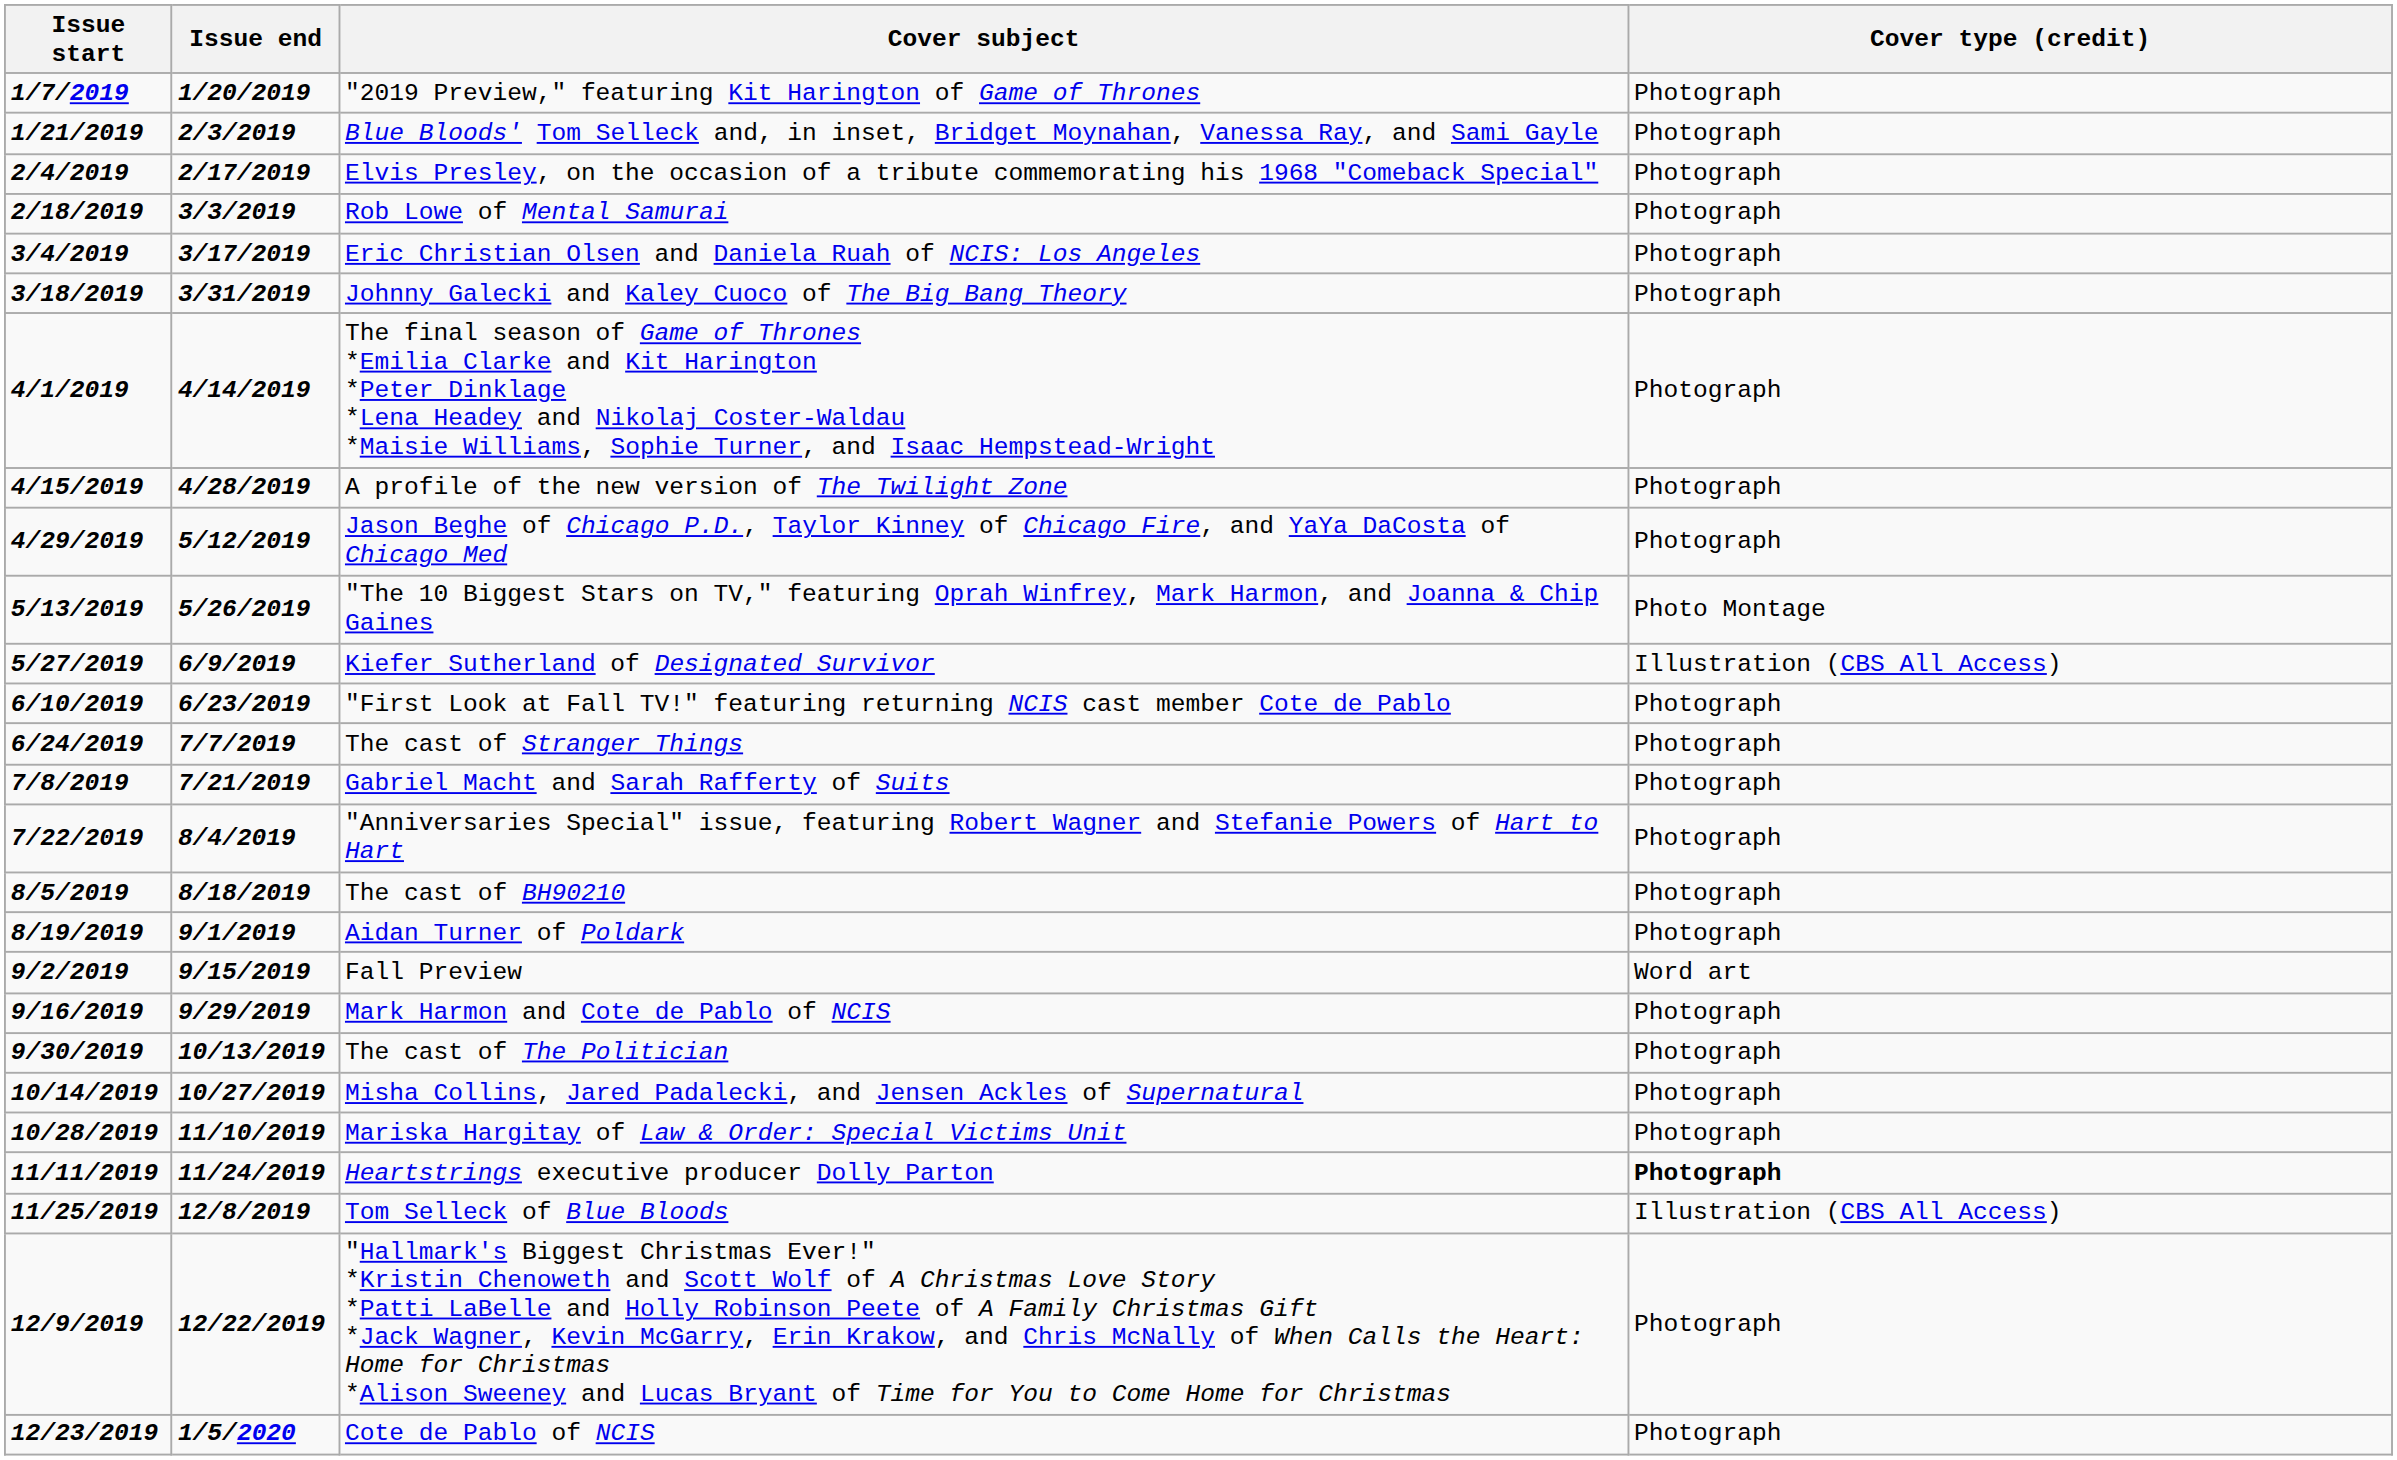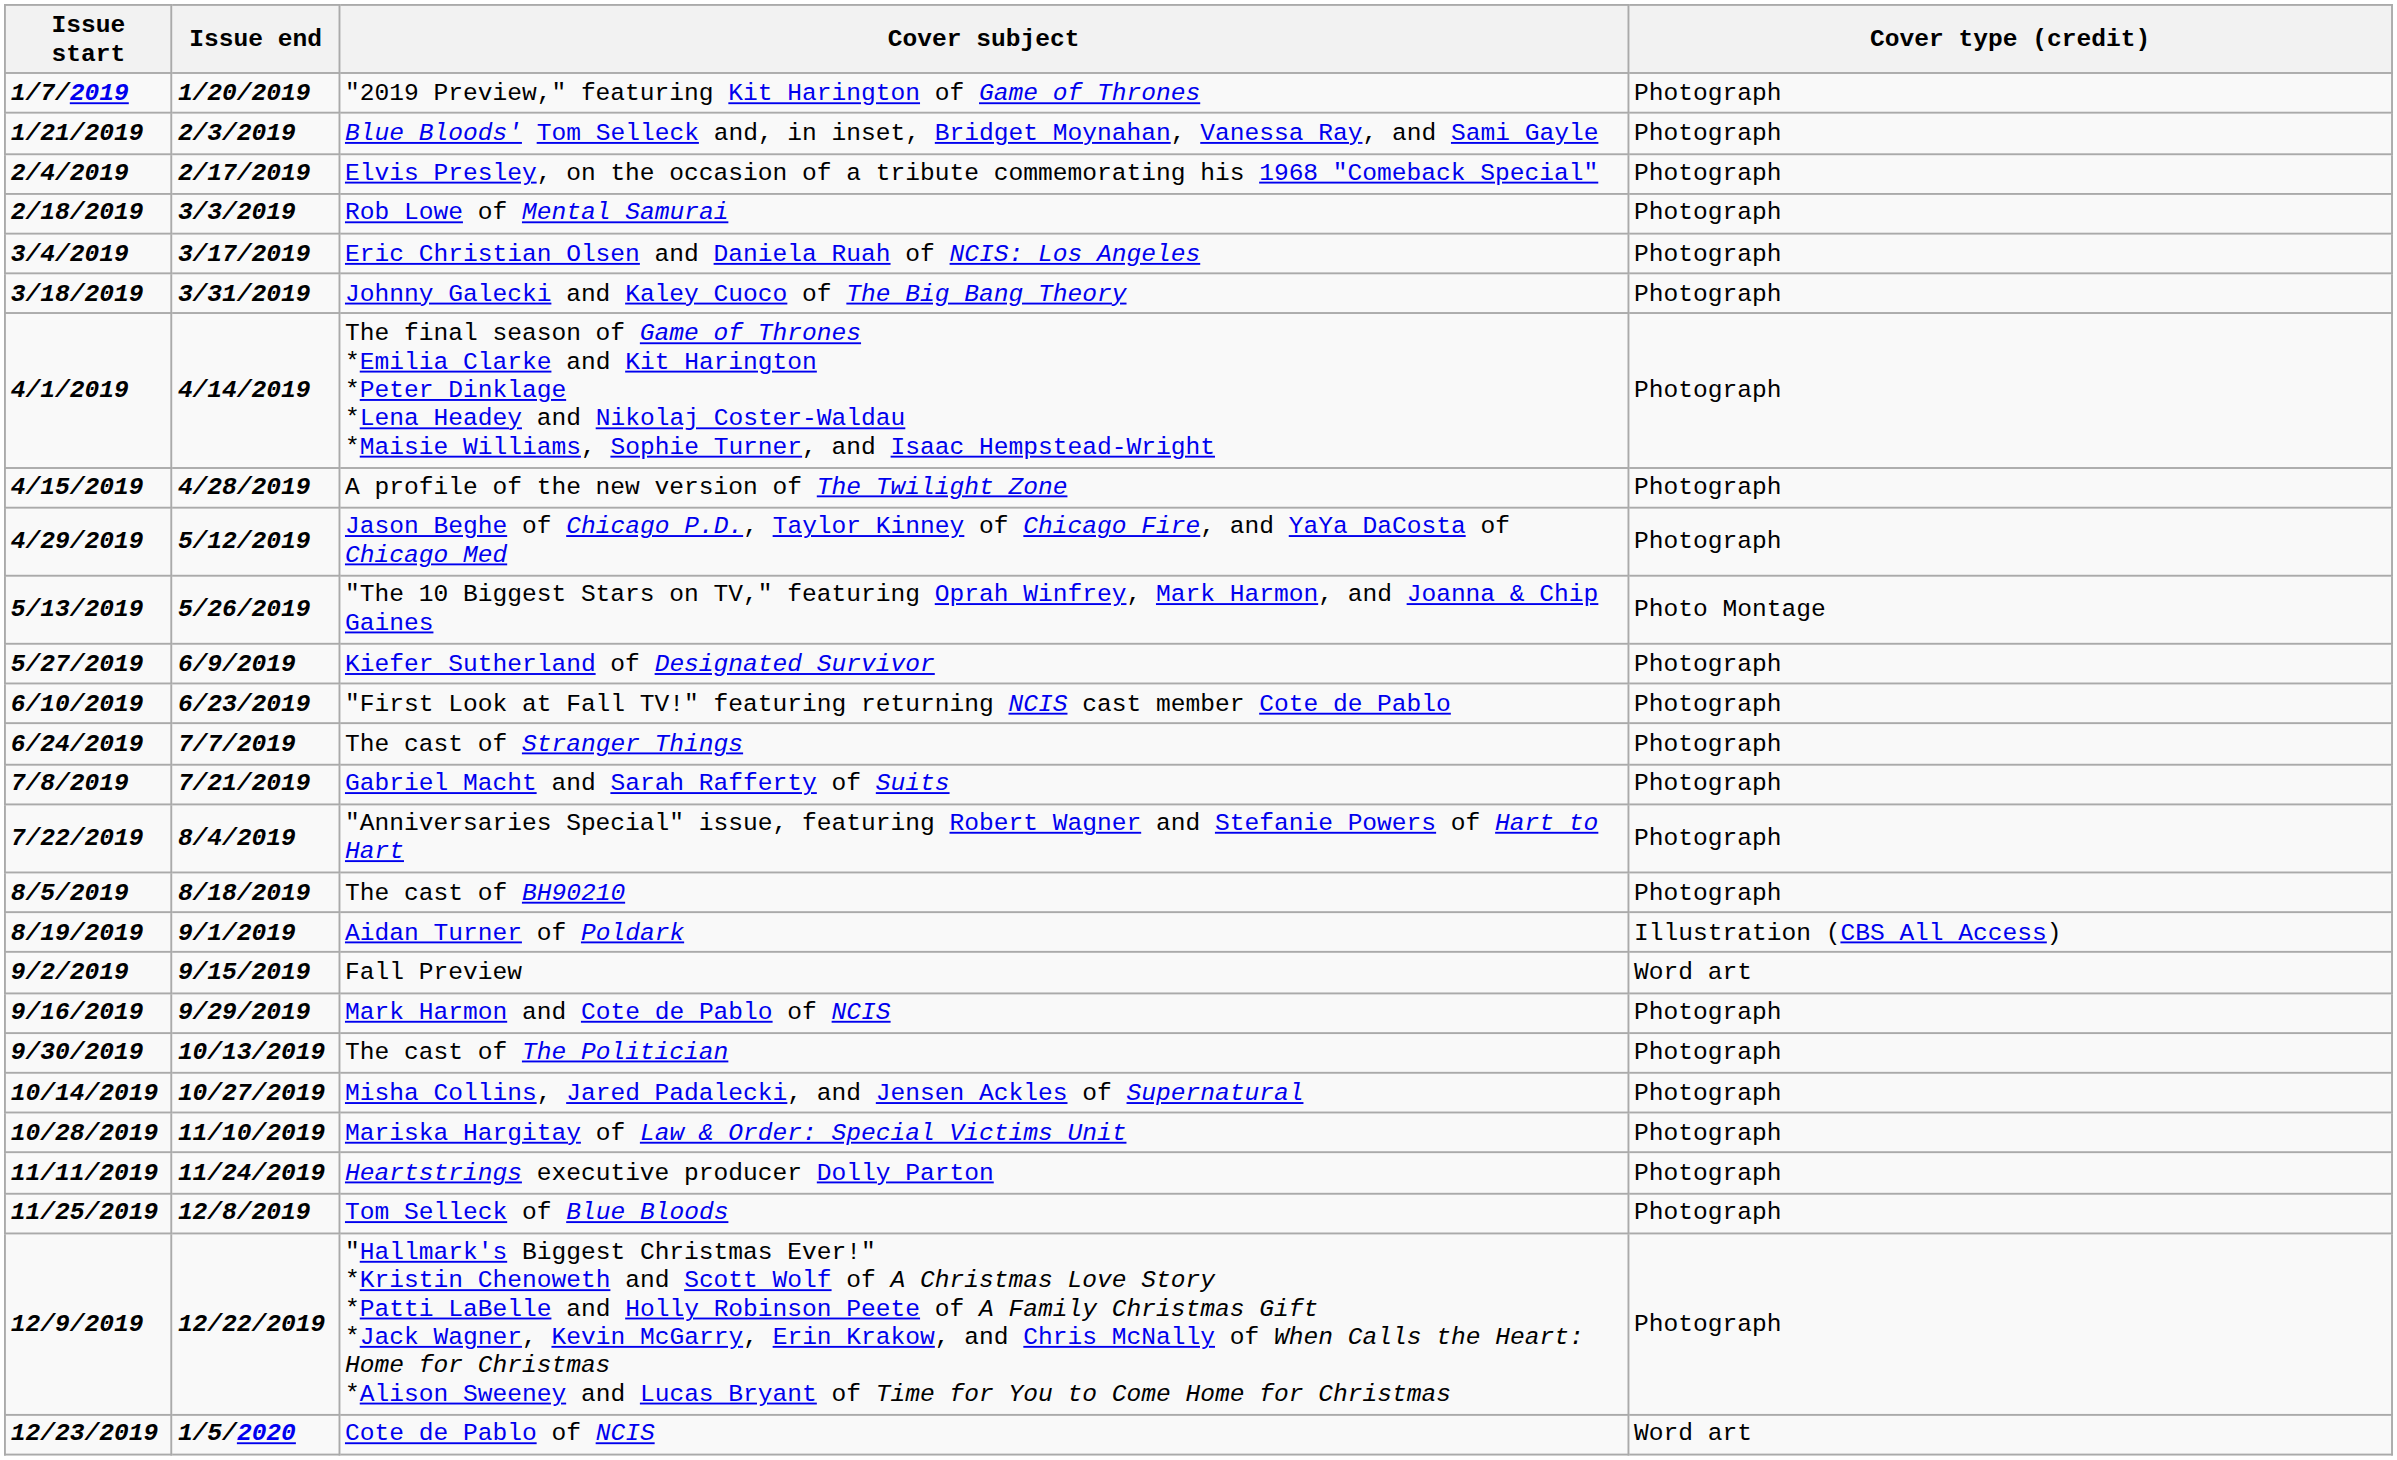Kiefer Sutherland of Designated Survivor | Cover type (credit): Illustration (CBS All Access) -> Photograph
Aidan Turner of Poldark | Cover type (credit): Photograph -> Illustration (CBS All Access)
Heartstrings executive producer Dolly Parton | Cover type (credit): bold -> normal
Tom Selleck of Blue Bloods | Cover type (credit): Illustration (CBS All Access) -> Photograph
Cote de Pablo of NCIS | Cover type (credit): Photograph -> Word art
